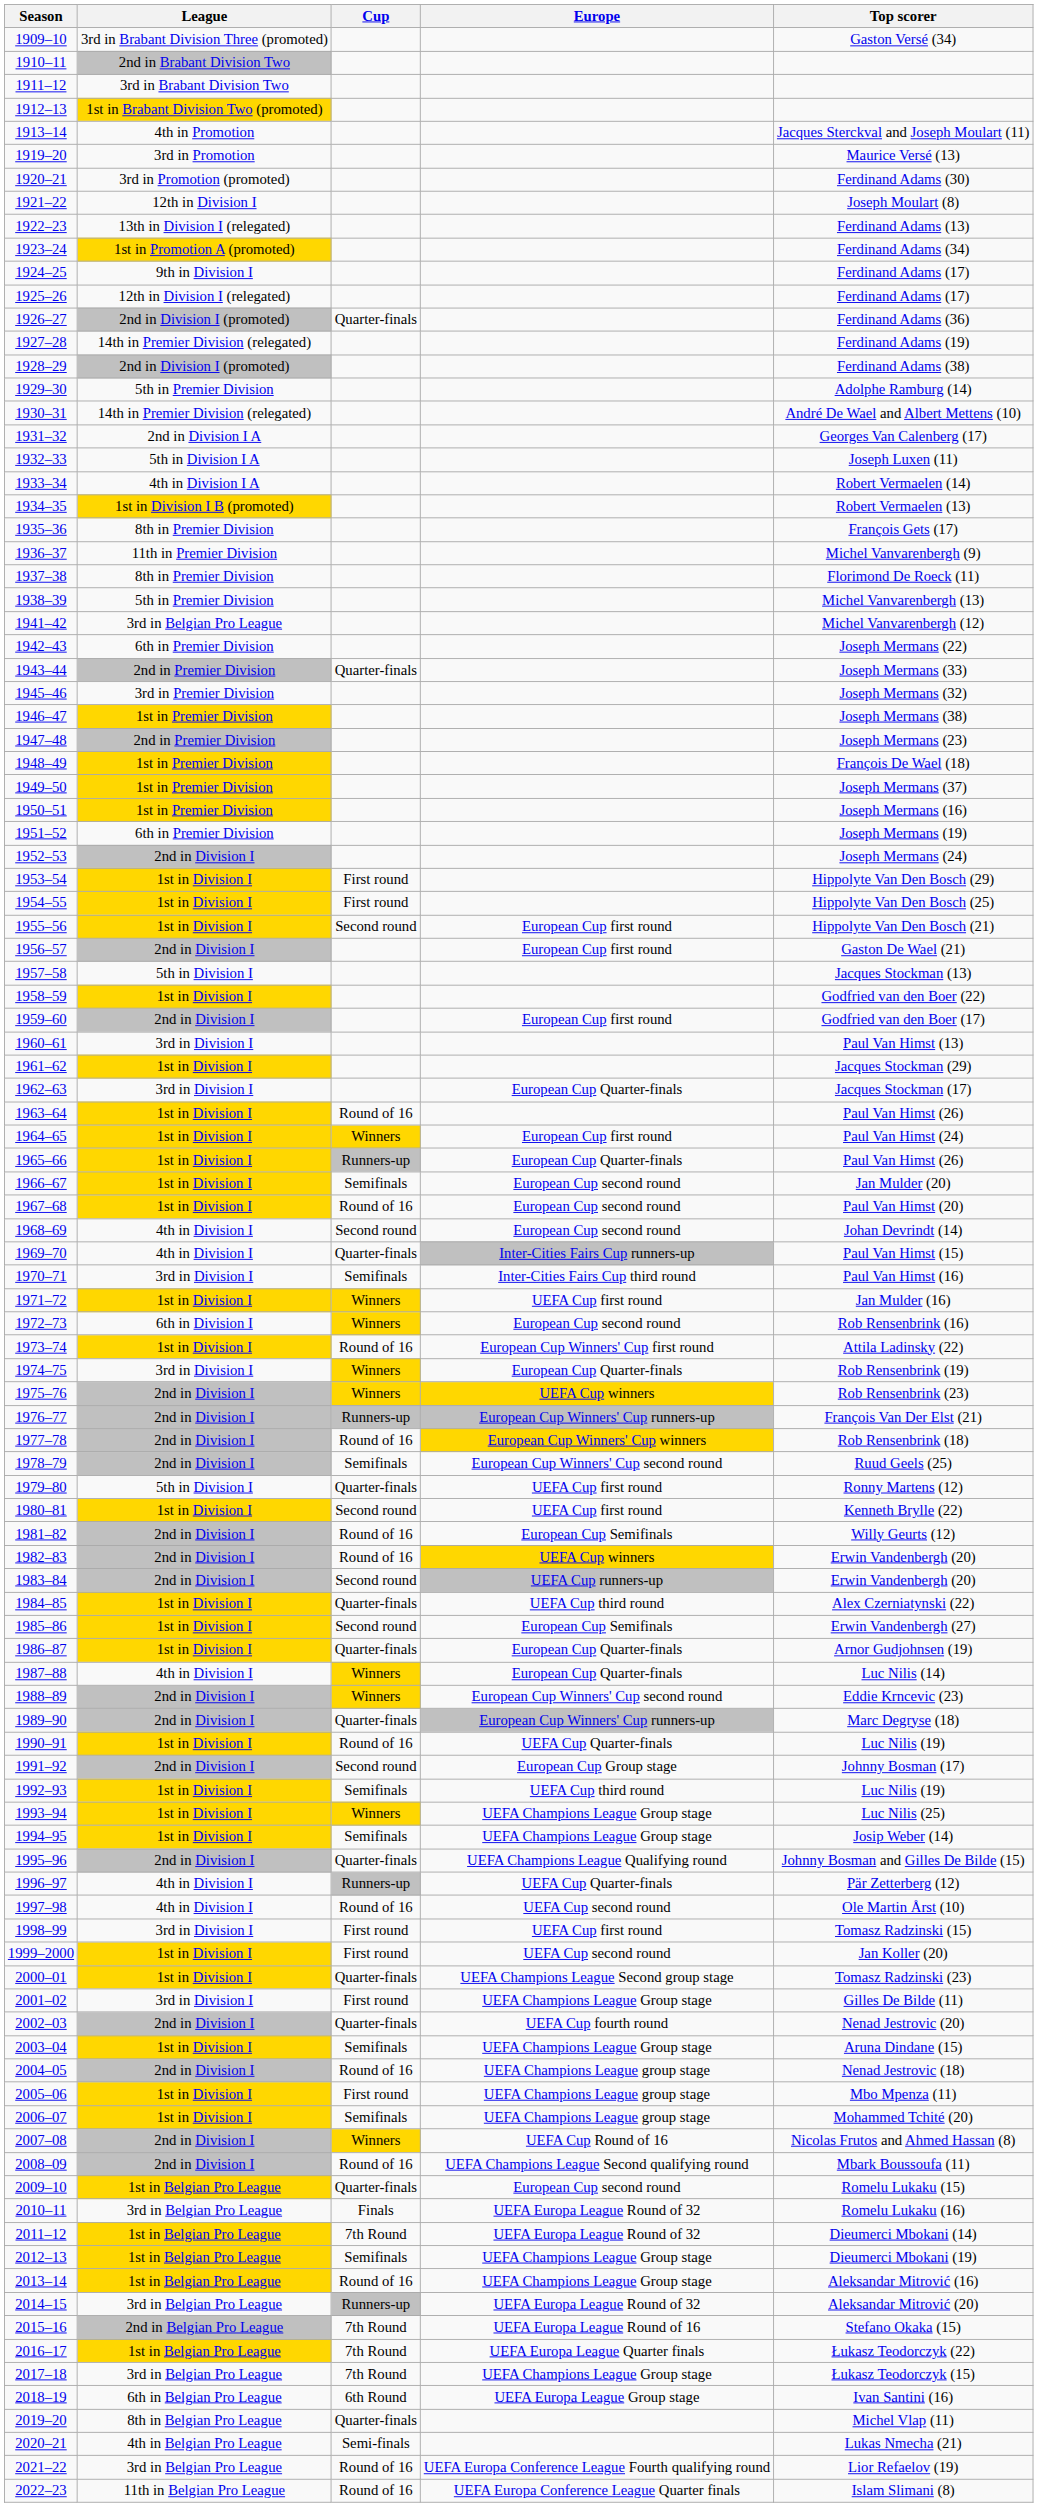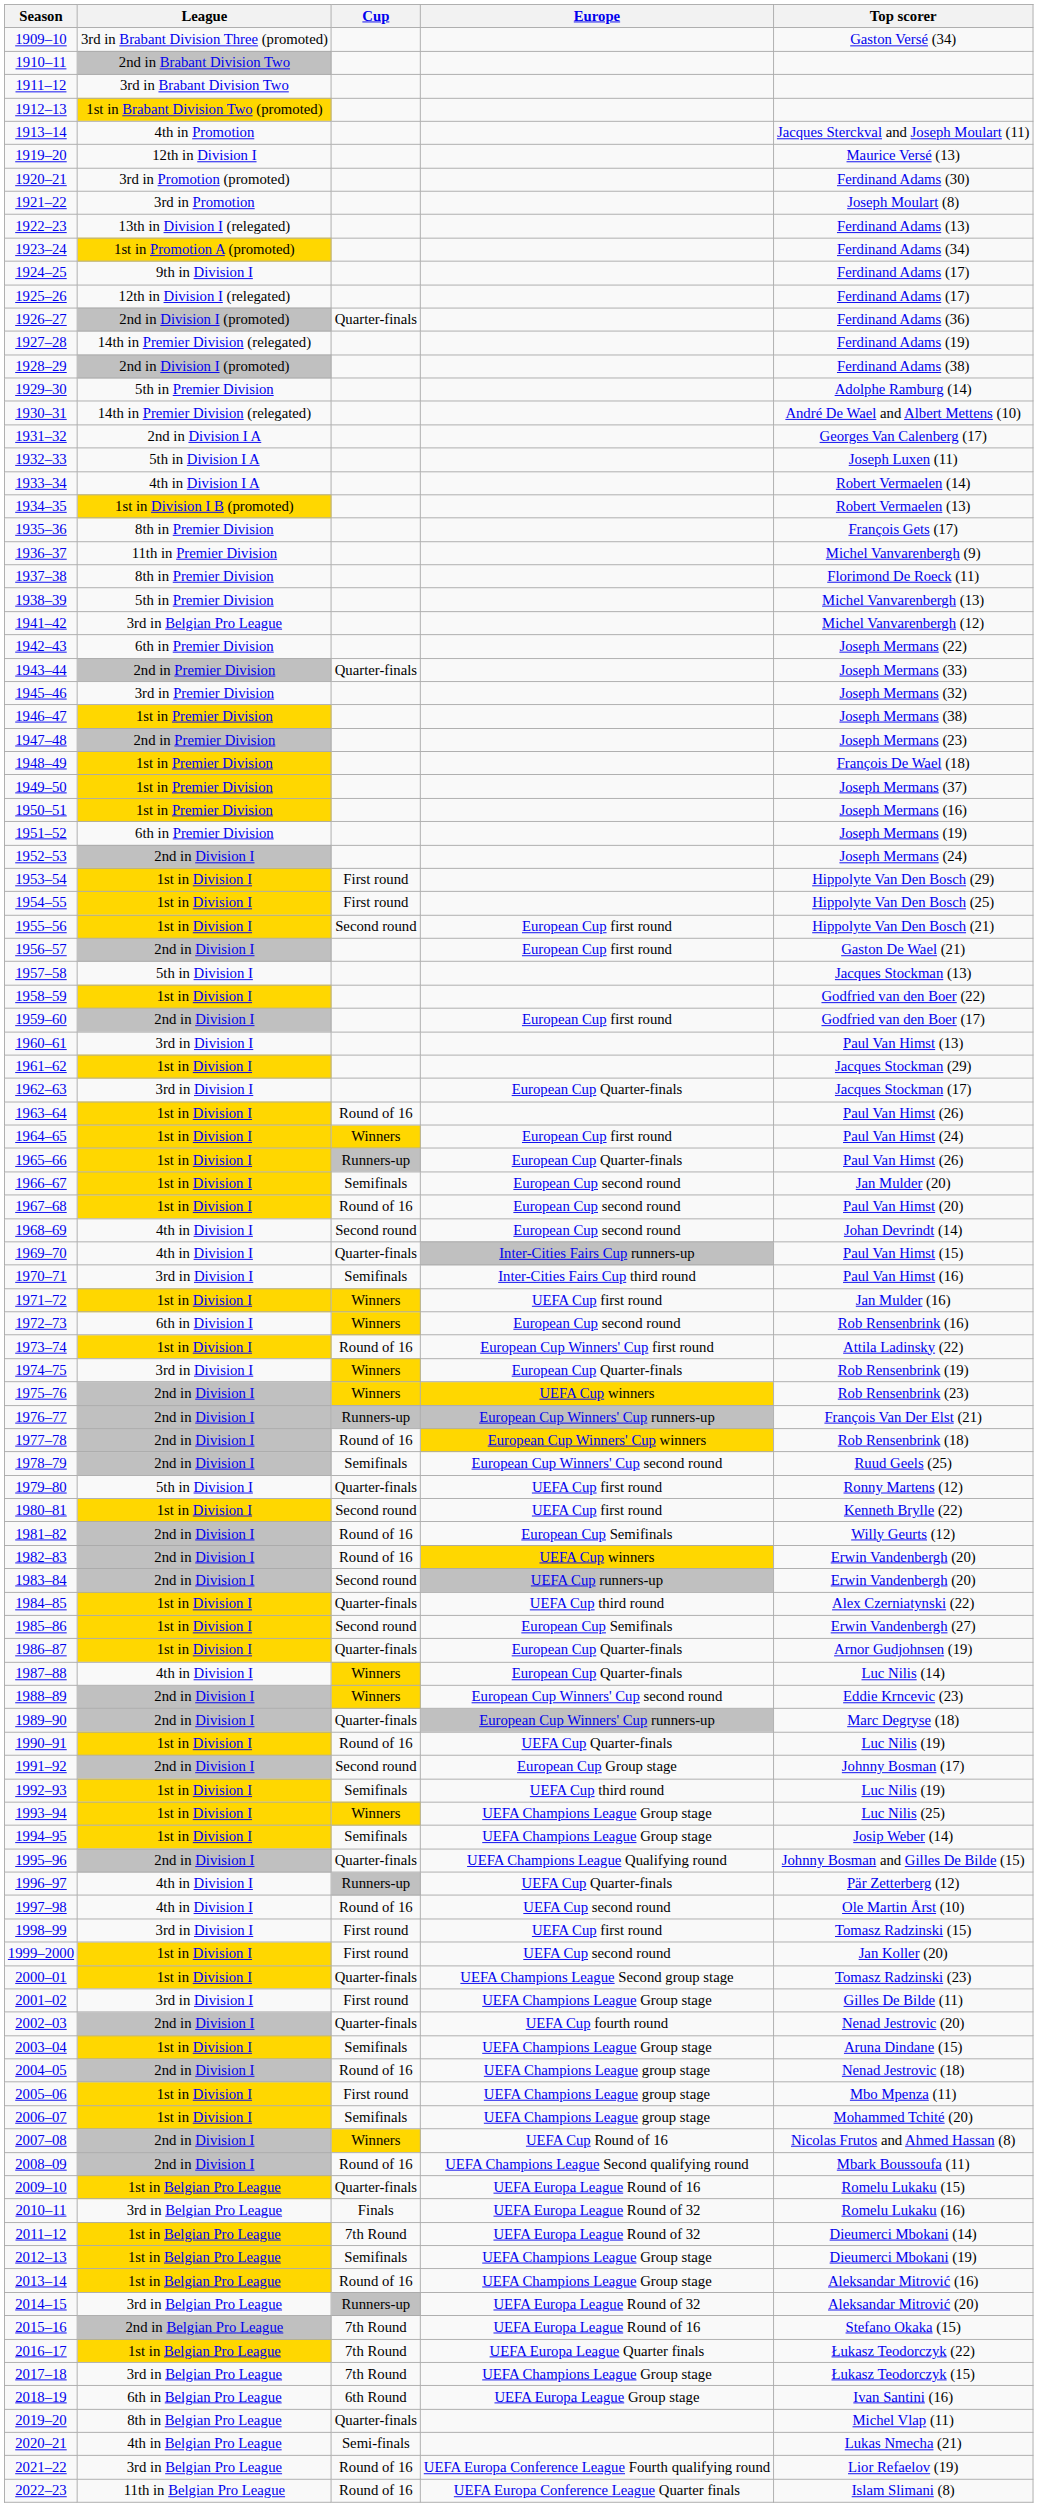1919–20 | League: 3rd in Promotion -> 12th in Division I
1921–22 | League: 12th in Division I -> 3rd in Promotion
2009–10 | Europe: European Cup second round -> UEFA Europa League Round of 16
